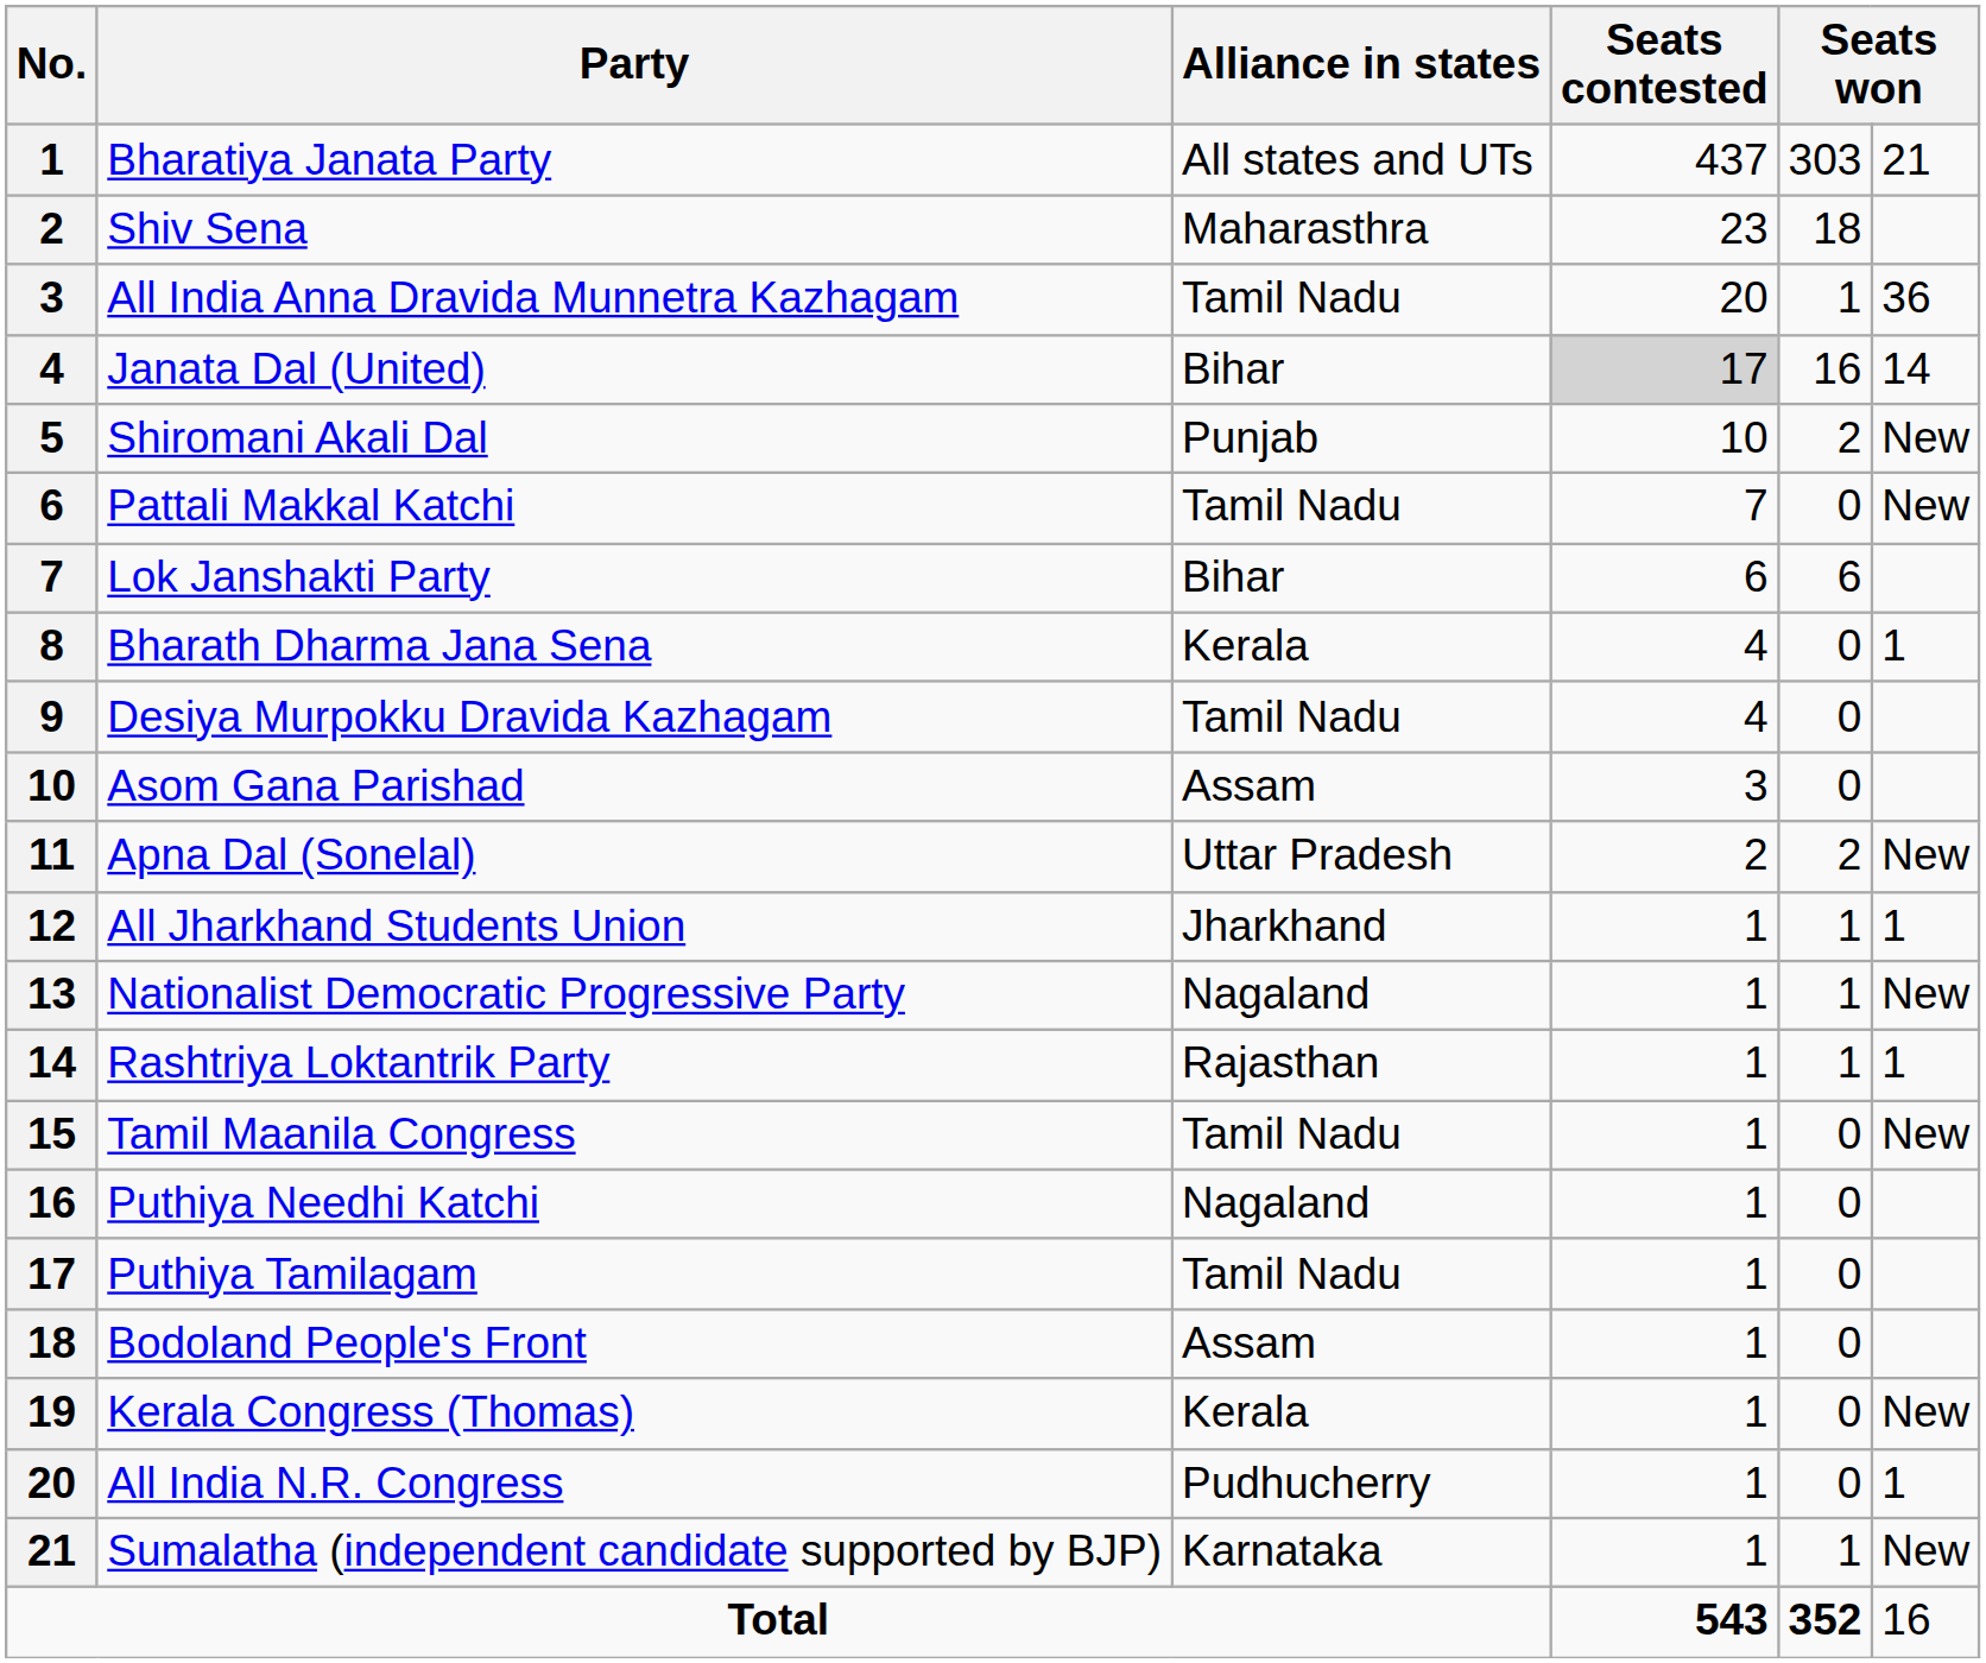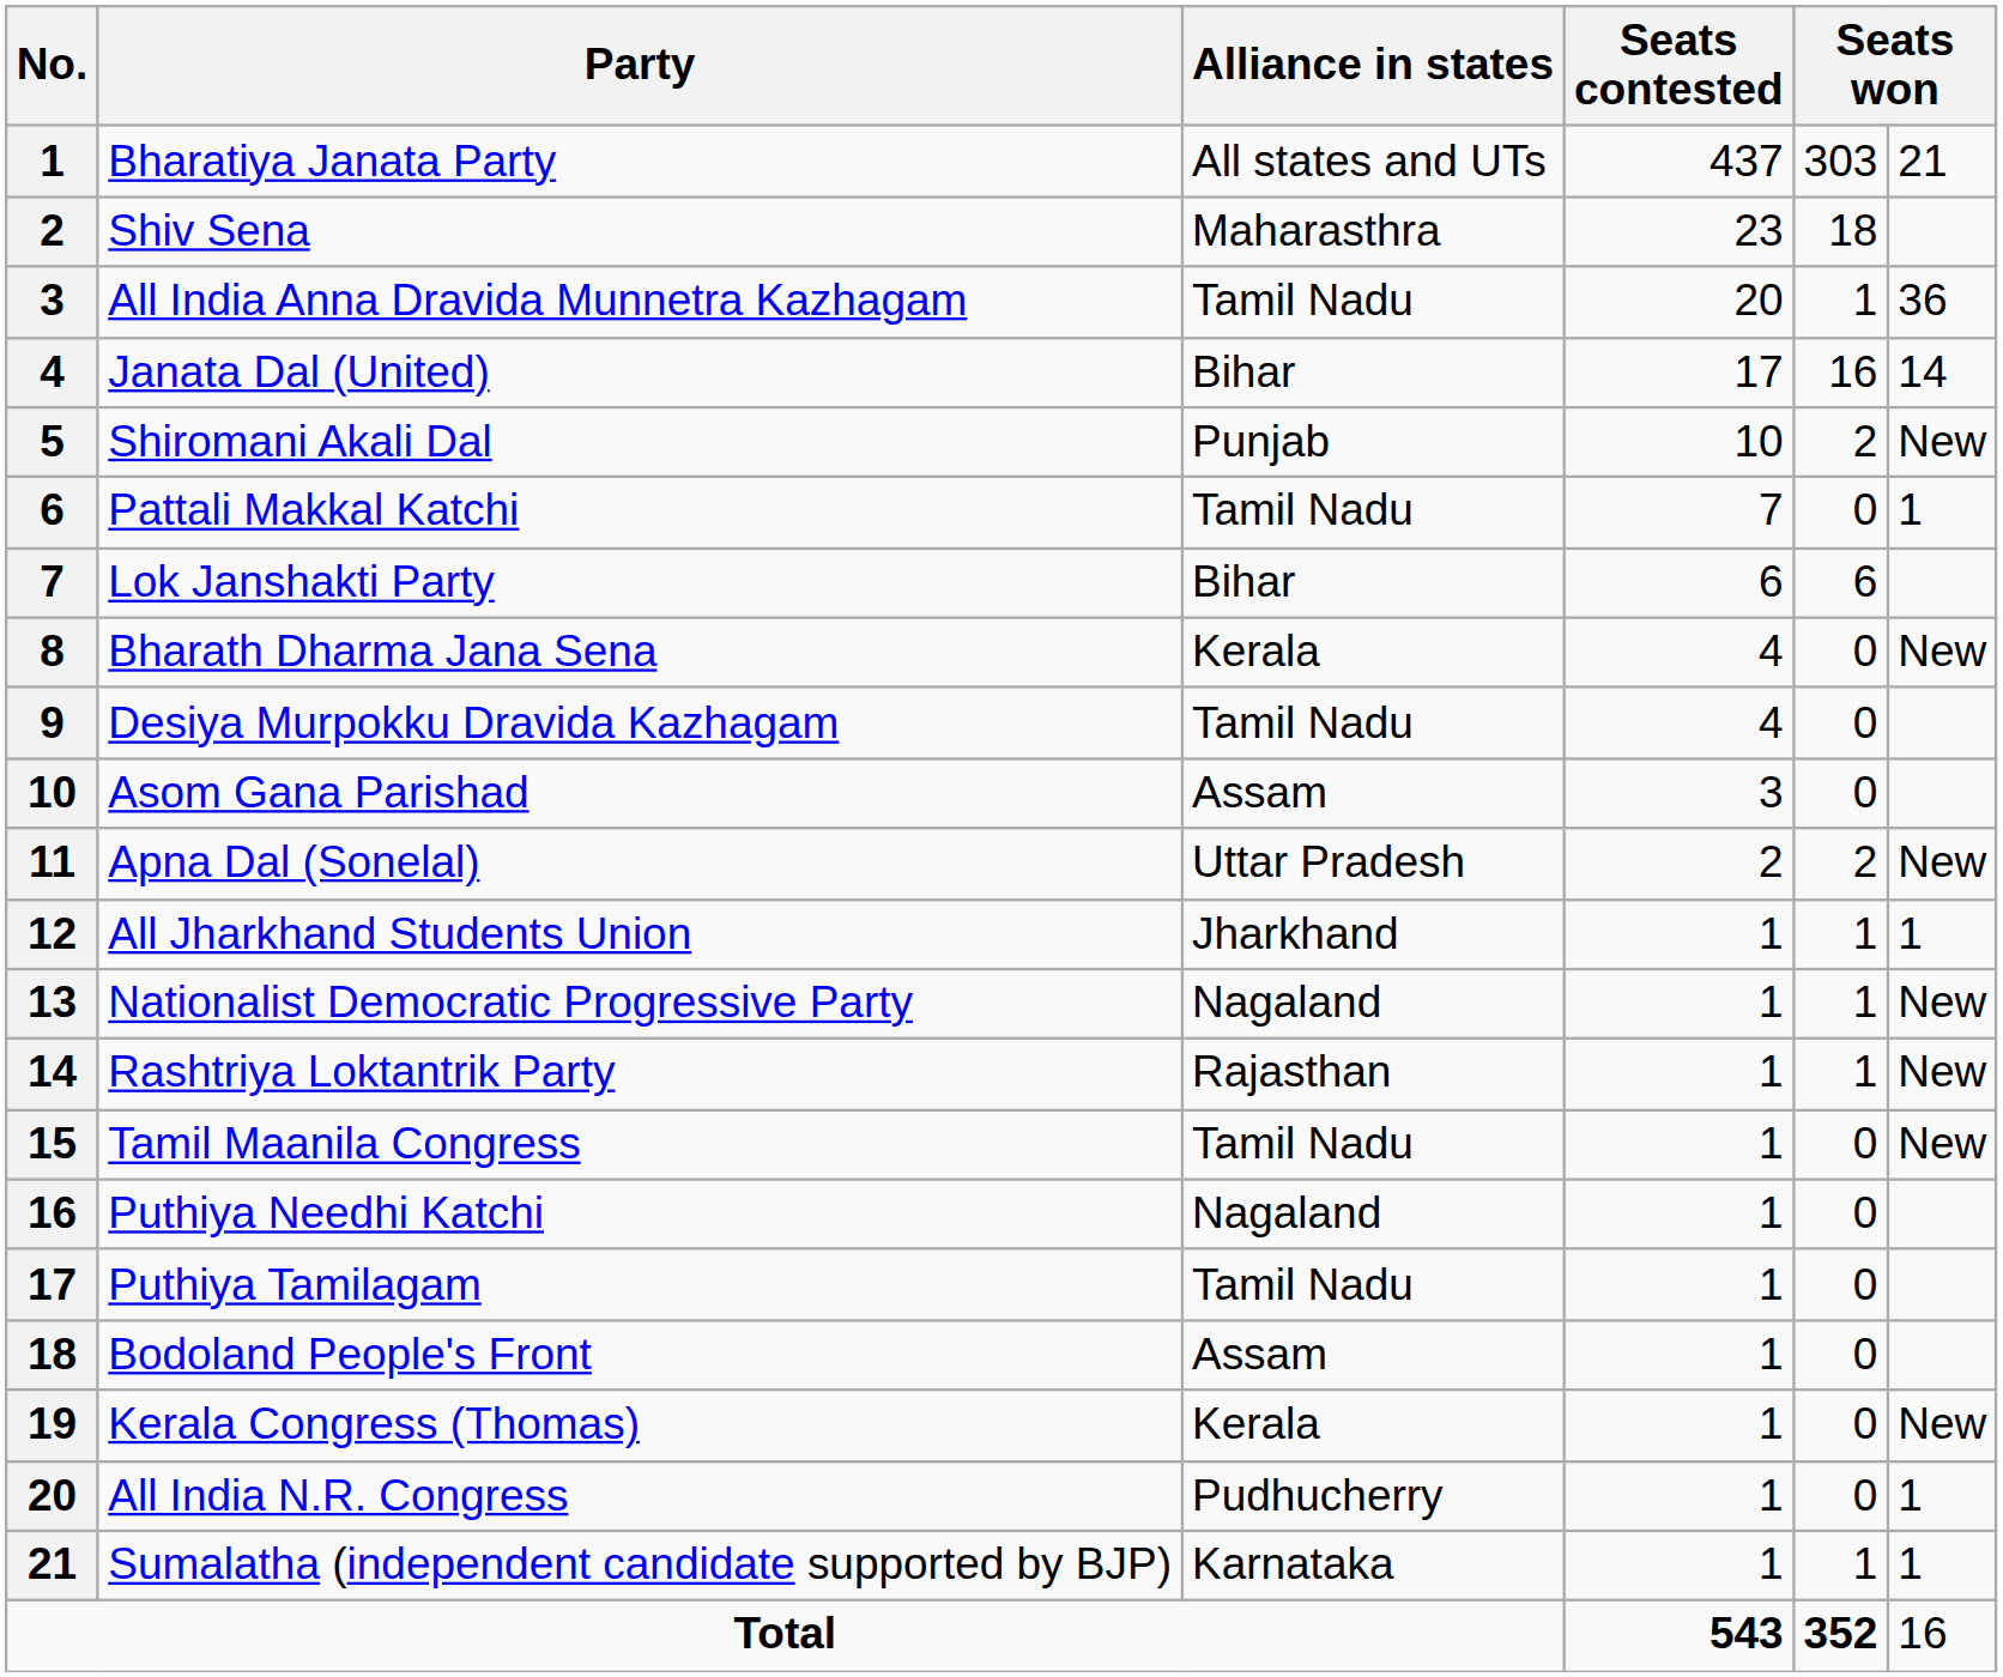Janata Dal (United) | Seats contested: lightgrey background -> no background
Pattali Makkal Katchi | column 6: New -> 1
Bharath Dharma Jana Sena | column 6: 1 -> New
Rashtriya Loktantrik Party | column 6: 1 -> New
Sumalatha (independent candidate supported by BJP) | column 6: New -> 1
